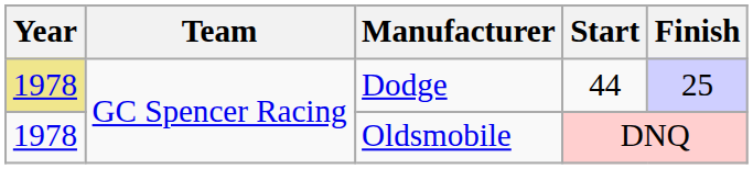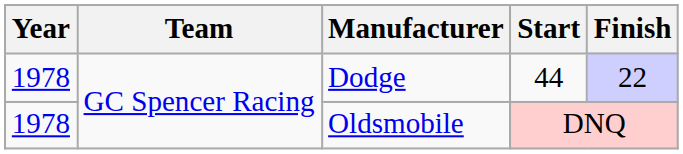Dodge | Year: khaki background -> no background
Dodge | Finish: 25 -> 22
